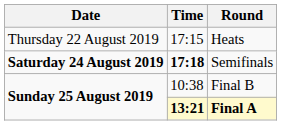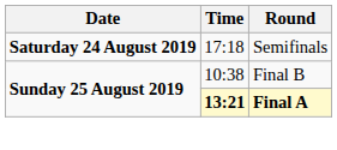- row: Thursday 22 August 2019 | 17:15 | Heats
Semifinals | Time: bold -> normal
